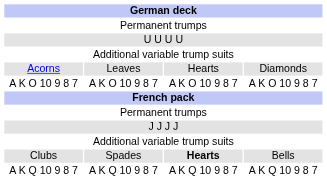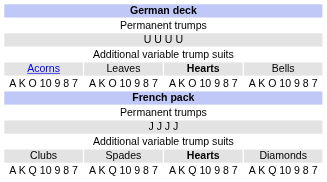Acorns | column 3: normal -> bold
Acorns | column 4: Diamonds -> Bells
Clubs | column 4: Bells -> Diamonds
